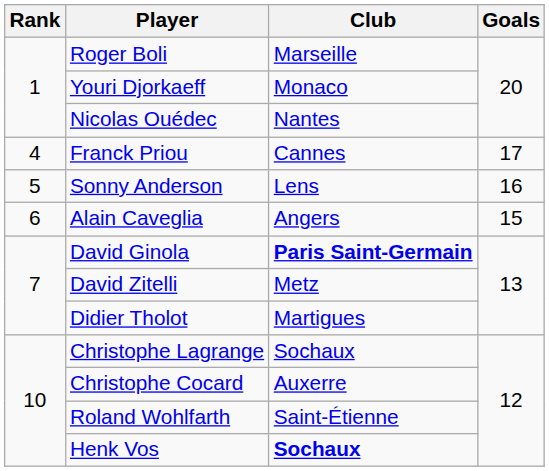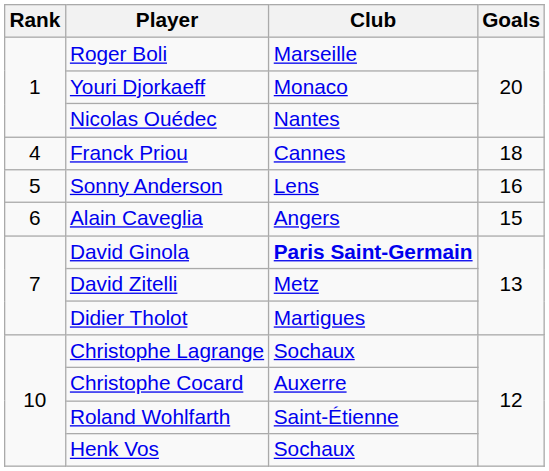Franck Priou | Goals: 17 -> 18
Henk Vos | Club: bold -> normal
